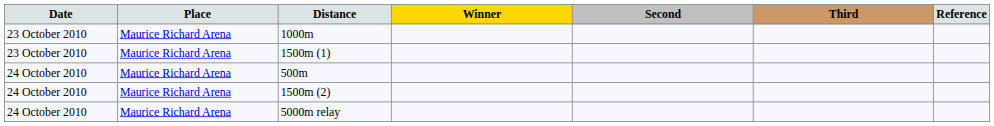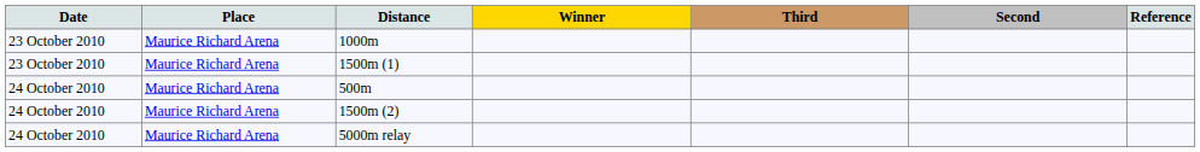columns swapped: Second <-> Third
